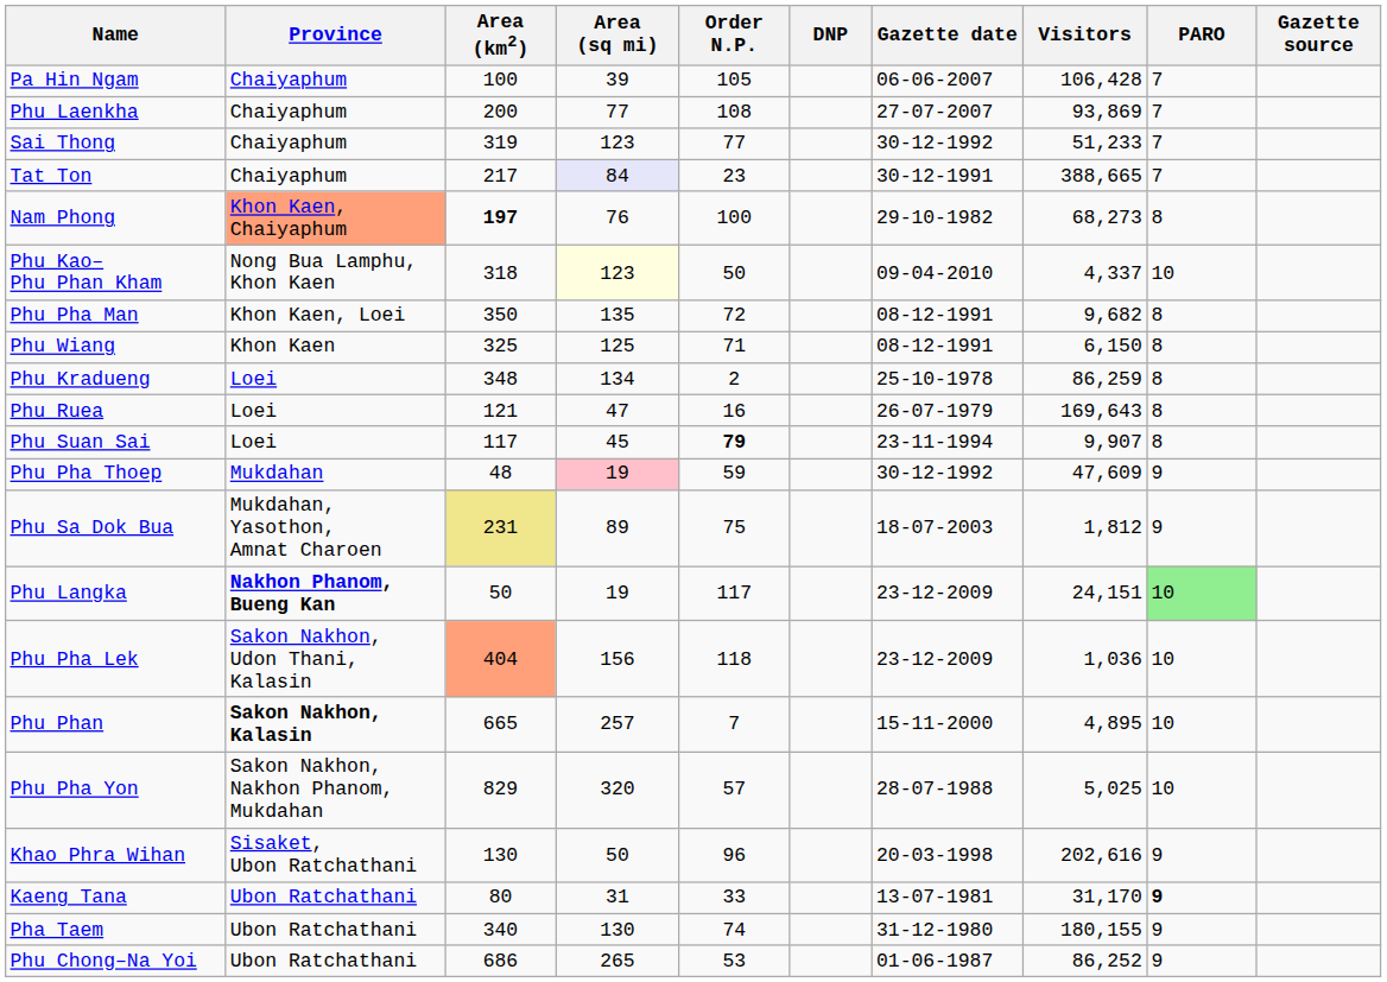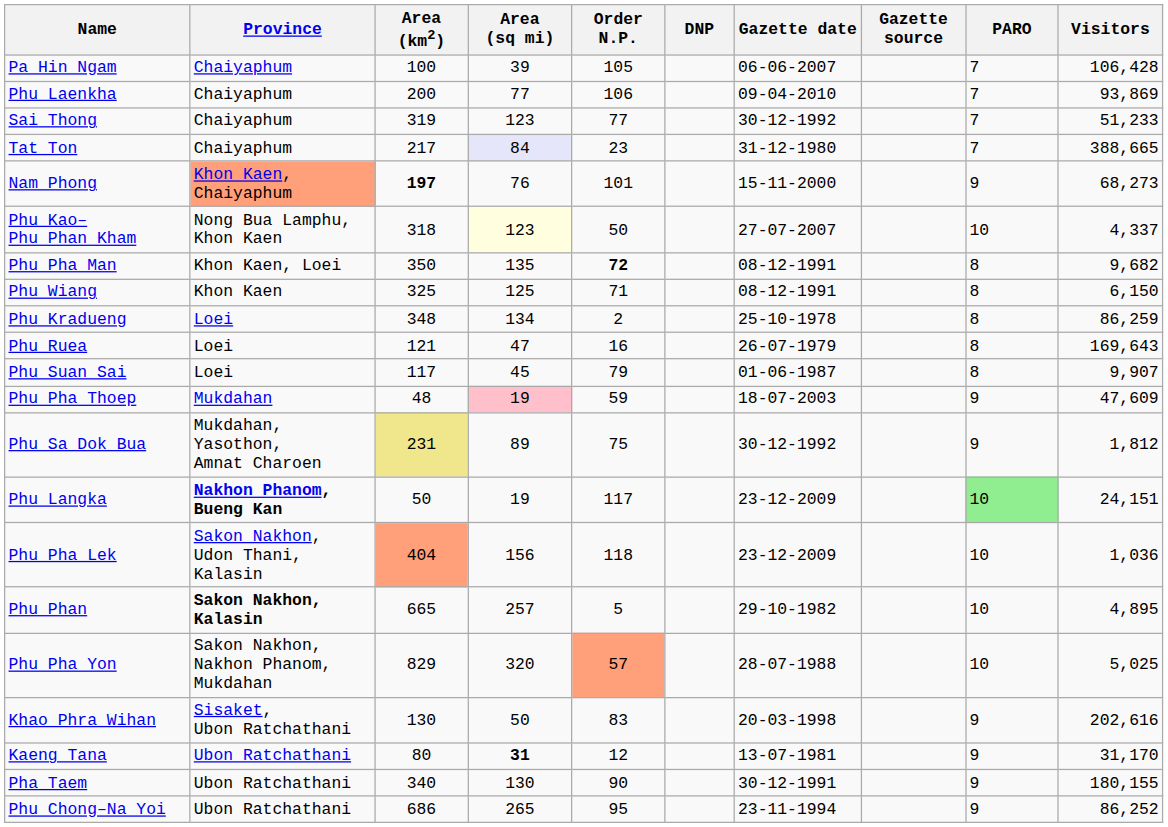columns swapped: Gazette source <-> Visitors
Phu Laenkha | Order N.P.: 108 -> 106
Phu Laenkha | Gazette date: 27-07-2007 -> 09-04-2010
Tat Ton | Gazette date: 30-12-1991 -> 31-12-1980
Nam Phong | Order N.P.: 100 -> 101
Nam Phong | Gazette date: 29-10-1982 -> 15-11-2000
Nam Phong | PARO: 8 -> 9
Phu Kao– Phu Phan Kham | Gazette date: 09-04-2010 -> 27-07-2007
Phu Pha Man | Order N.P.: normal -> bold
Phu Suan Sai | Order N.P.: bold -> normal
Phu Suan Sai | Gazette date: 23-11-1994 -> 01-06-1987
Phu Pha Thoep | Gazette date: 30-12-1992 -> 18-07-2003
Phu Sa Dok Bua | Gazette date: 18-07-2003 -> 30-12-1992
Phu Phan | Order N.P.: 7 -> 5
Phu Phan | Gazette date: 15-11-2000 -> 29-10-1982
Phu Pha Yon | Order N.P.: no background -> lightsalmon background
Khao Phra Wihan | Order N.P.: 96 -> 83
Kaeng Tana | Area (sq mi): normal -> bold
Kaeng Tana | Order N.P.: 33 -> 12
Kaeng Tana | PARO: bold -> normal
Pha Taem | Order N.P.: 74 -> 90
Pha Taem | Gazette date: 31-12-1980 -> 30-12-1991
Phu Chong–Na Yoi | Order N.P.: 53 -> 95
Phu Chong–Na Yoi | Gazette date: 01-06-1987 -> 23-11-1994
